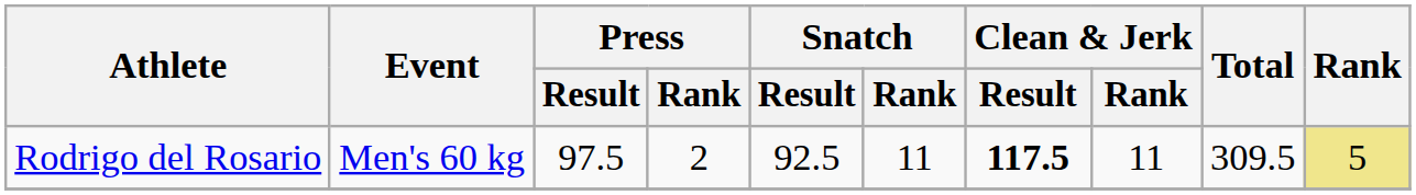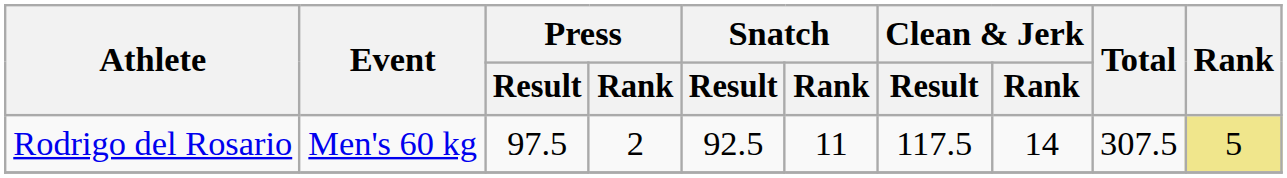Rodrigo del Rosario | Clean & Jerk / Result: bold -> normal
Rodrigo del Rosario | Clean & Jerk / Rank: 11 -> 14
Rodrigo del Rosario | Total: 309.5 -> 307.5
